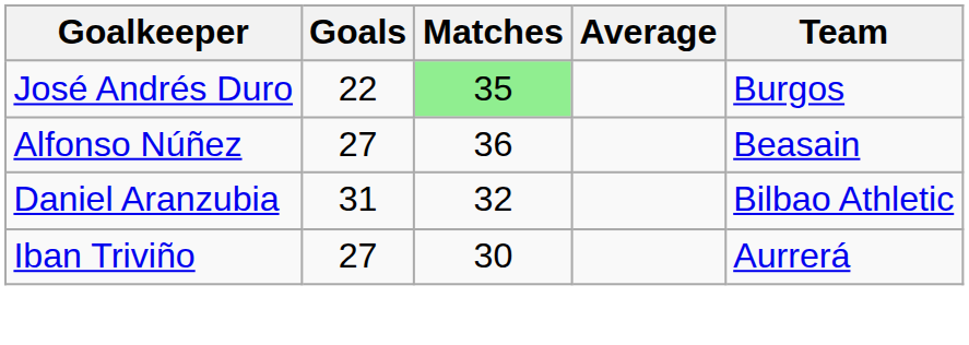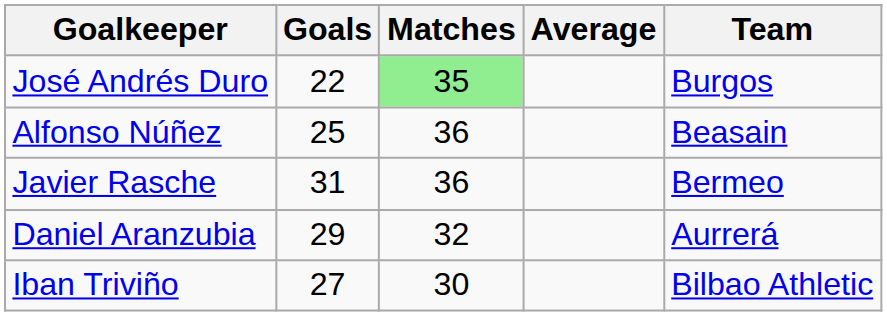Alfonso Núñez | Goals: 27 -> 25
+ row: Javier Rasche | 31 | 36 | Bermeo
Daniel Aranzubia | Goals: 31 -> 29
Daniel Aranzubia | Team: Bilbao Athletic -> Aurrerá
Iban Triviño | Team: Aurrerá -> Bilbao Athletic
